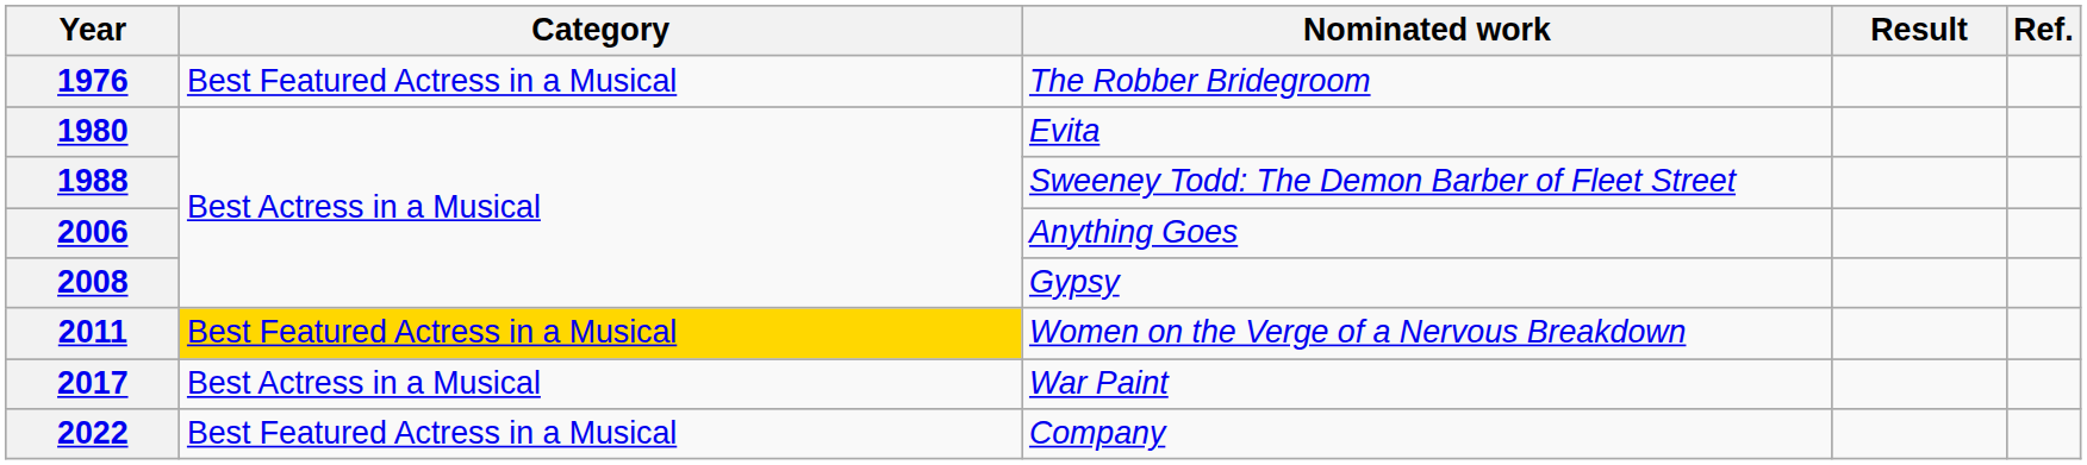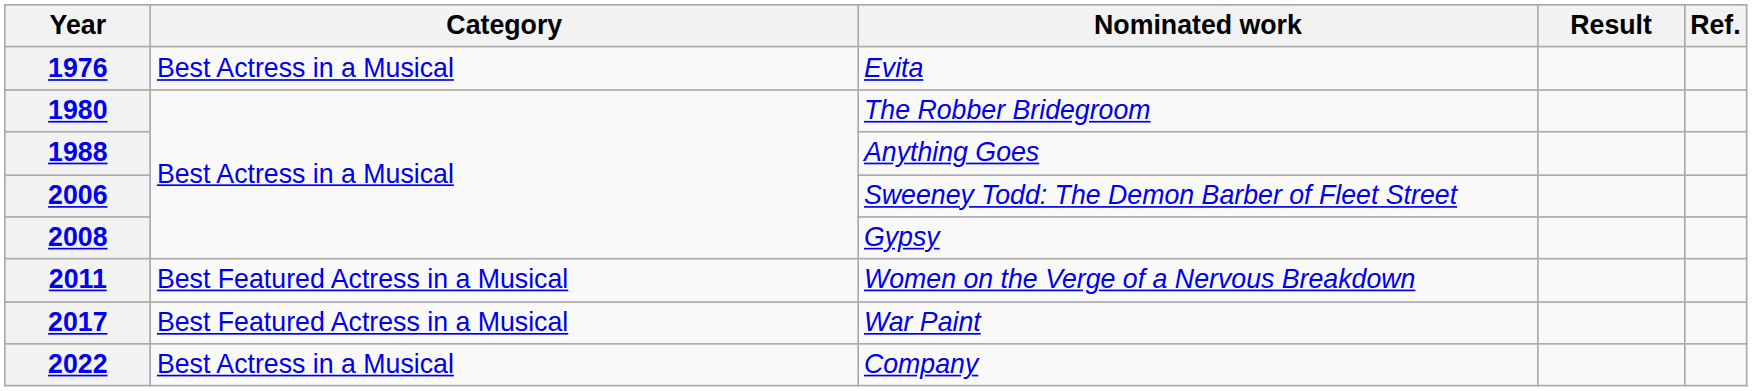1976 | Category: Best Featured Actress in a Musical -> Best Actress in a Musical
1976 | Nominated work: The Robber Bridegroom -> Evita
1980 | Nominated work: Evita -> The Robber Bridegroom
1988 | Nominated work: Sweeney Todd: The Demon Barber of Fleet Street -> Anything Goes
2006 | Nominated work: Anything Goes -> Sweeney Todd: The Demon Barber of Fleet Street
2011 | Category: gold background -> no background
2017 | Category: Best Actress in a Musical -> Best Featured Actress in a Musical
2022 | Category: Best Featured Actress in a Musical -> Best Actress in a Musical
